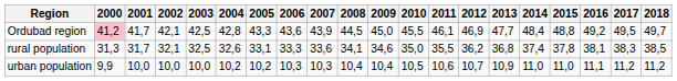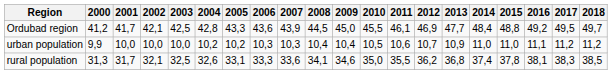Ordubad region | 2000: pink background -> no background
rows swapped: urban population <-> rural population
